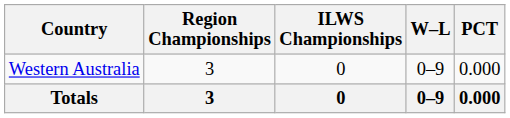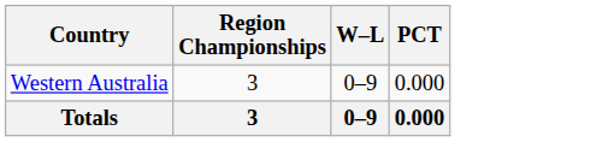- column: ILWS Championships | 0 | 0
